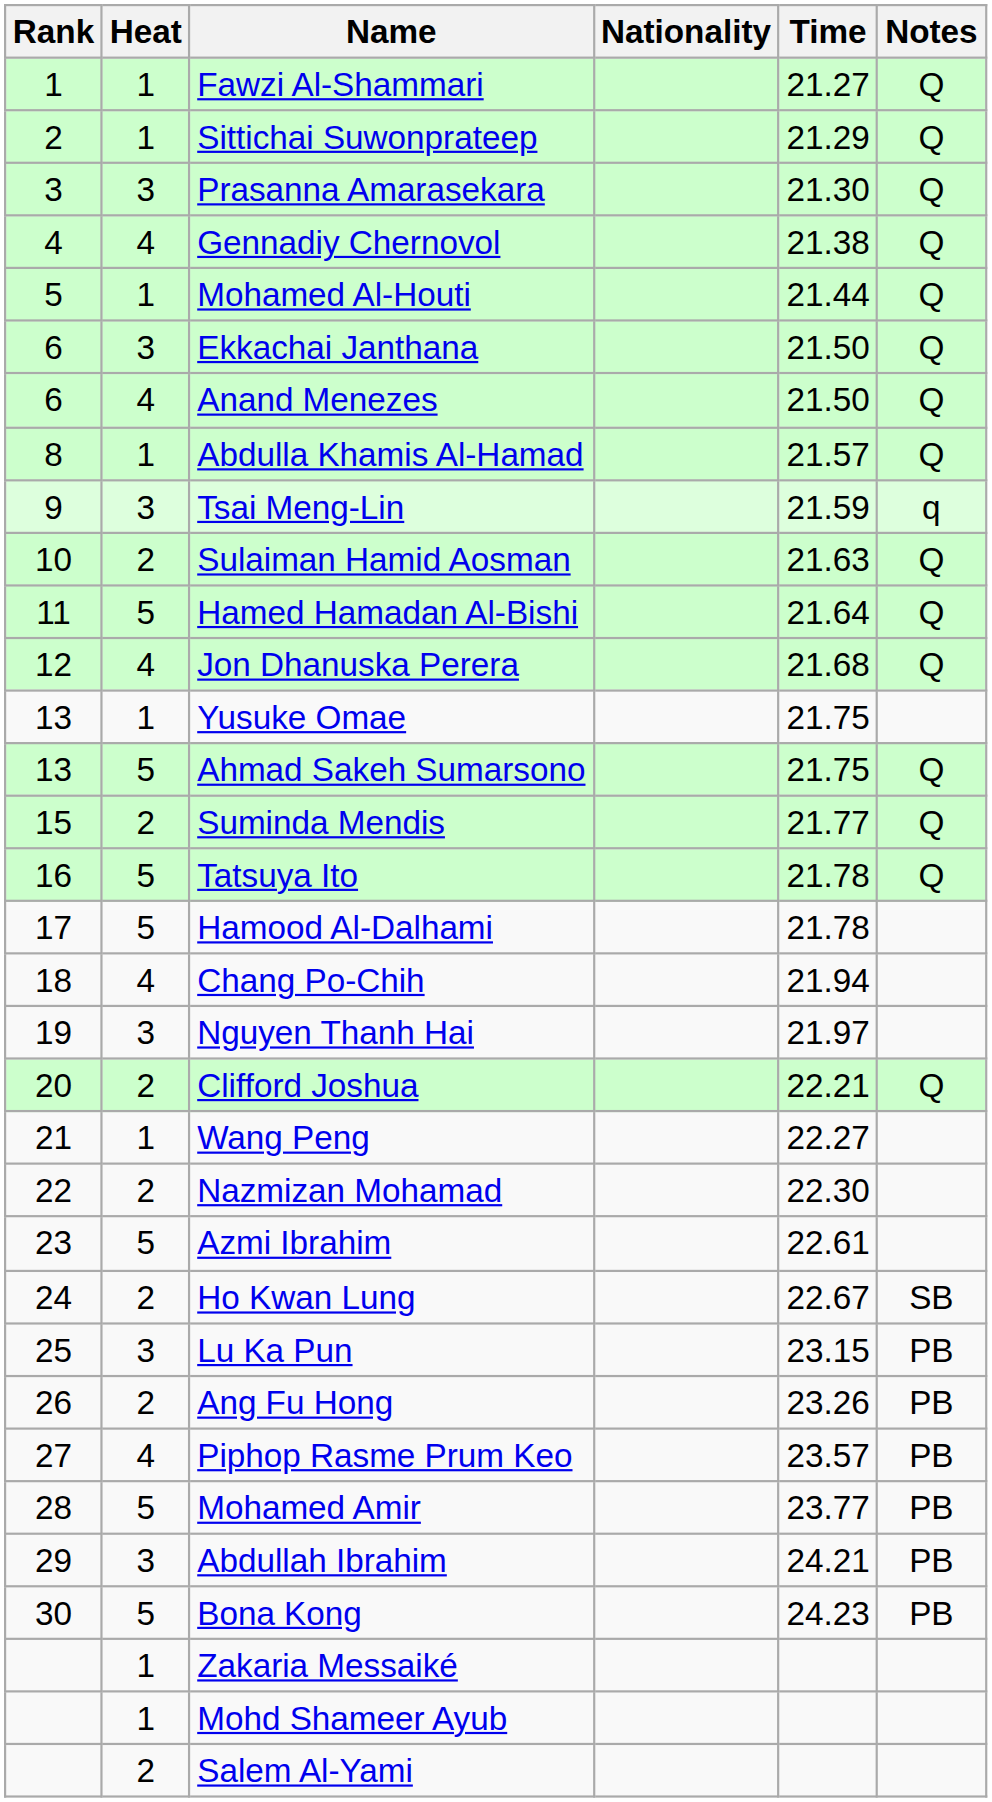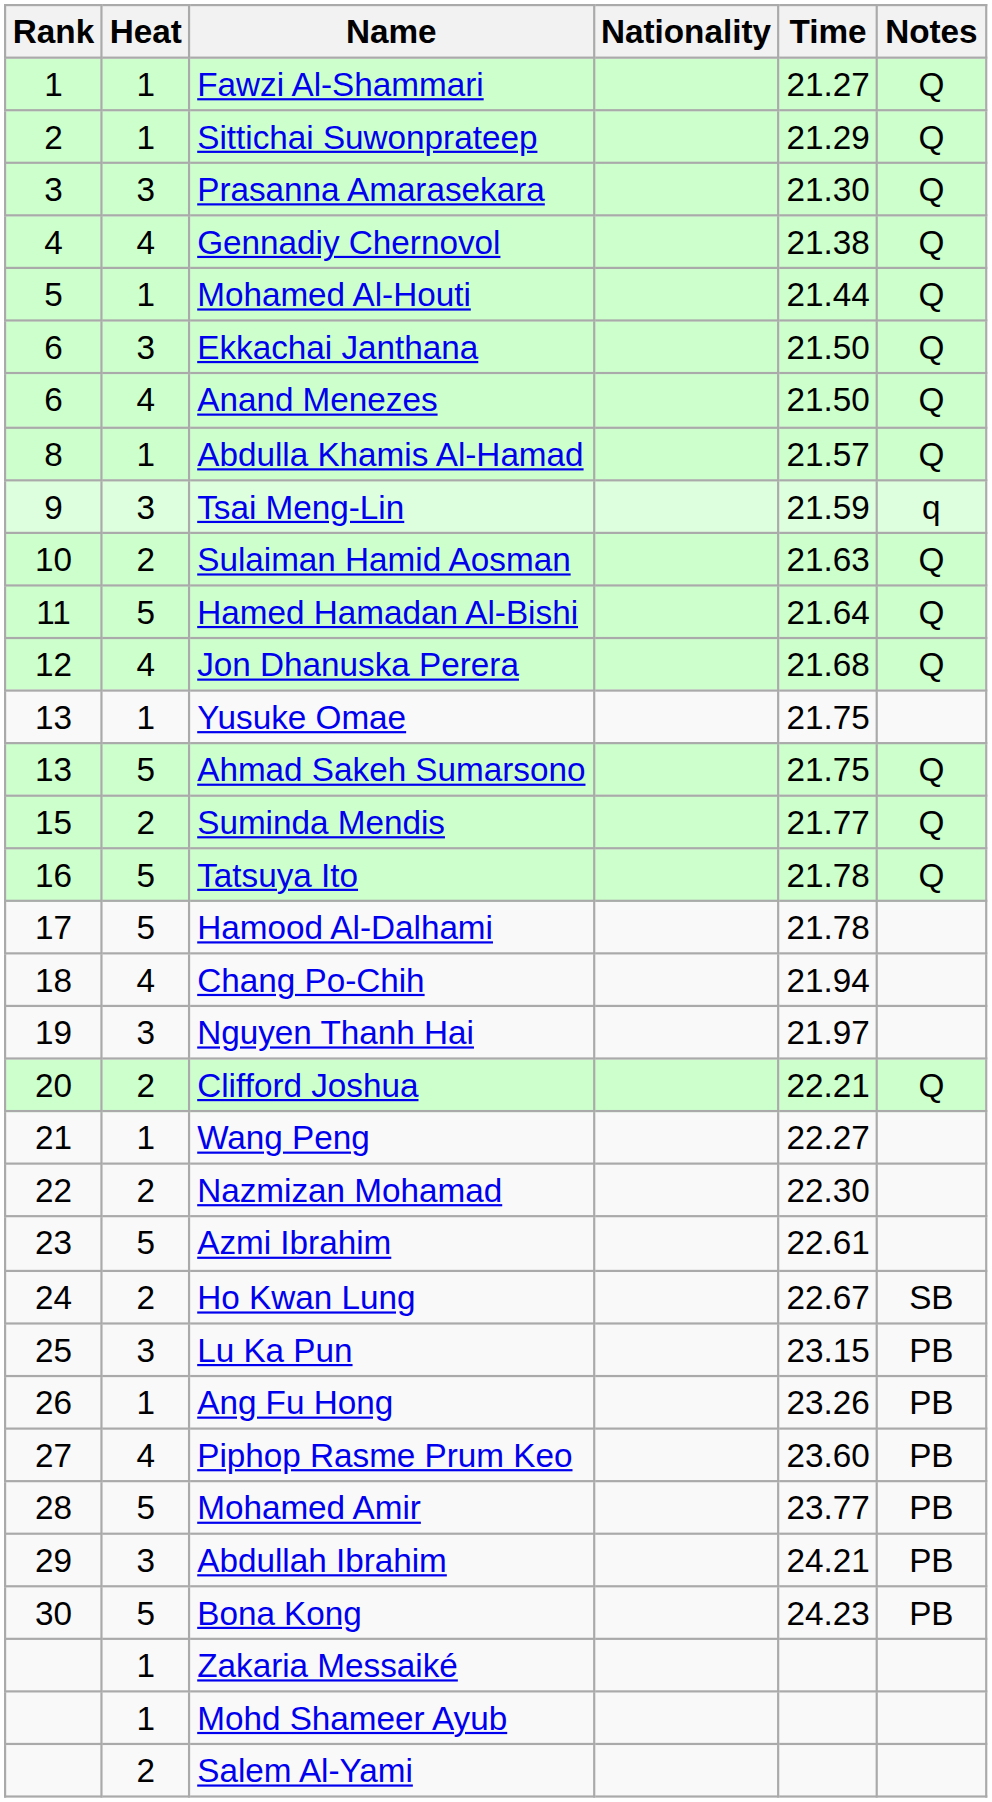Ang Fu Hong | Heat: 2 -> 1
Piphop Rasme Prum Keo | Time: 23.57 -> 23.60
